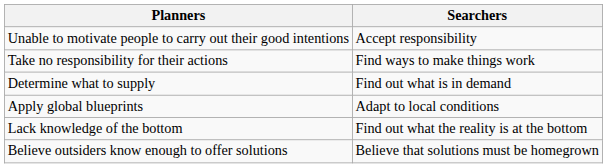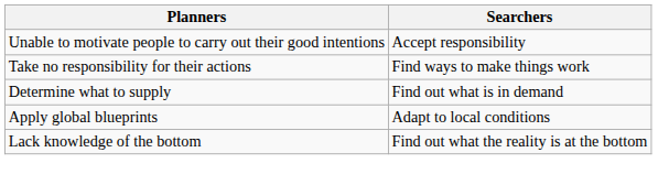- row: Believe outsiders know enough to offer solutions | Believe that solutions must be homegrown
